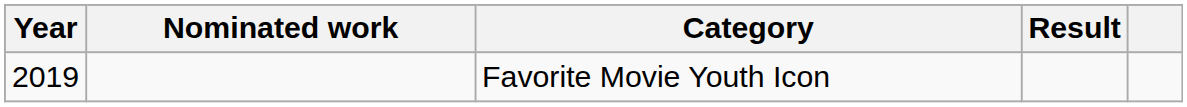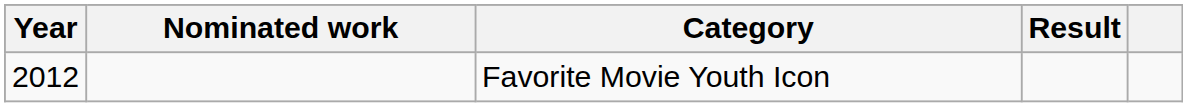Favorite Movie Youth Icon | Year: 2019 -> 2012
